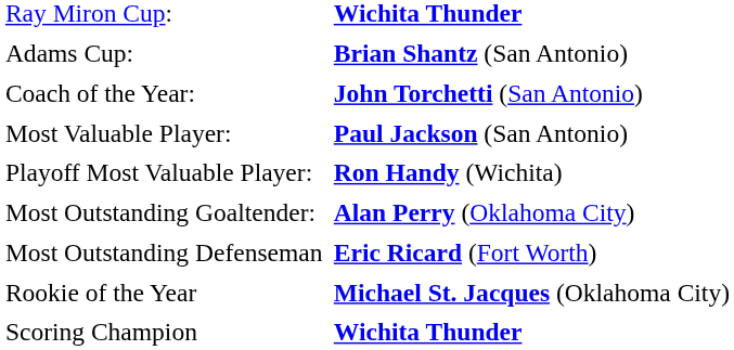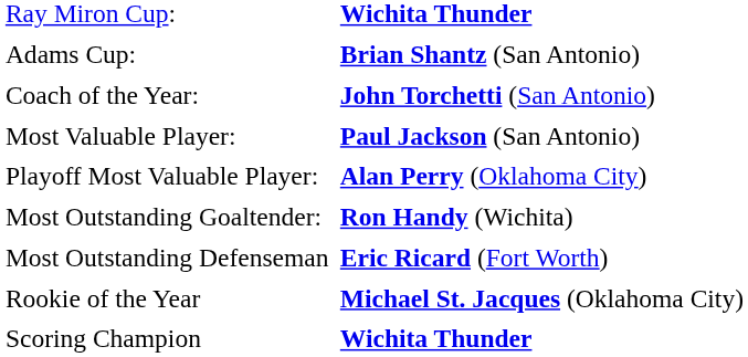Playoff Most Valuable Player: | column 2: Ron Handy (Wichita) -> Alan Perry (Oklahoma City)
Most Outstanding Goaltender: | column 2: Alan Perry (Oklahoma City) -> Ron Handy (Wichita)
